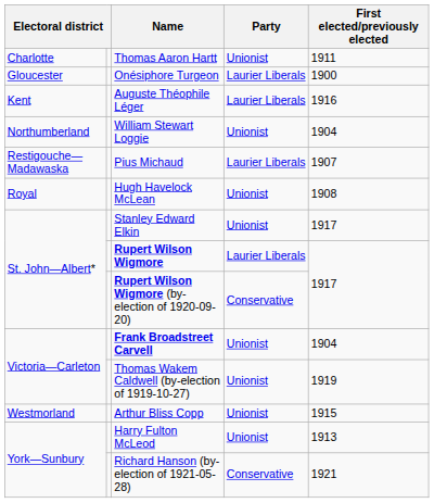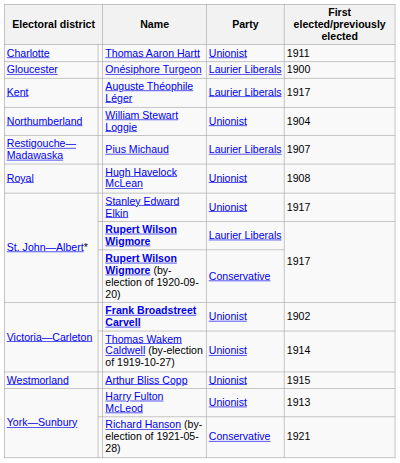Auguste Théophile Léger | First elected/previously elected: 1916 -> 1917
Frank Broadstreet Carvell | First elected/previously elected: 1904 -> 1902
Thomas Wakem Caldwell (by-election of 1919-10-27) | First elected/previously elected: 1919 -> 1914
